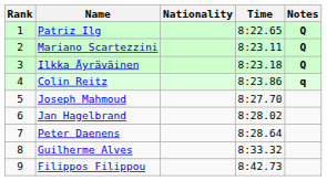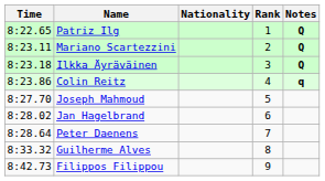columns swapped: Rank <-> Time
